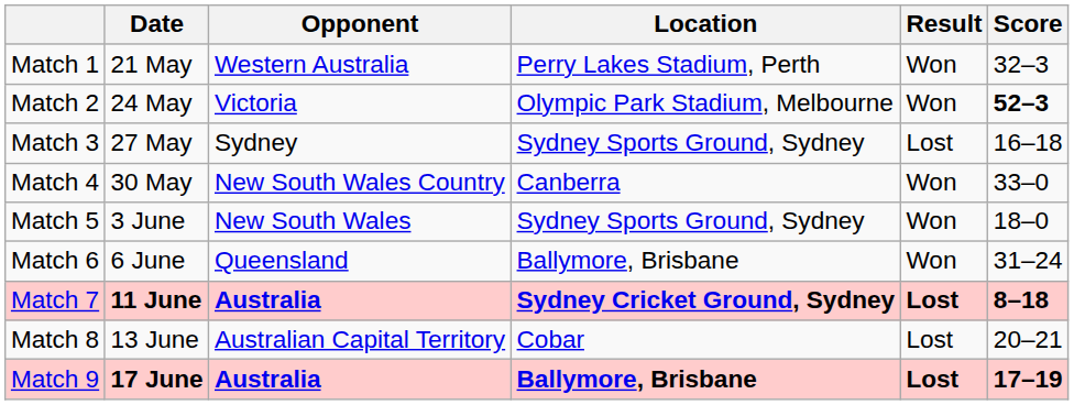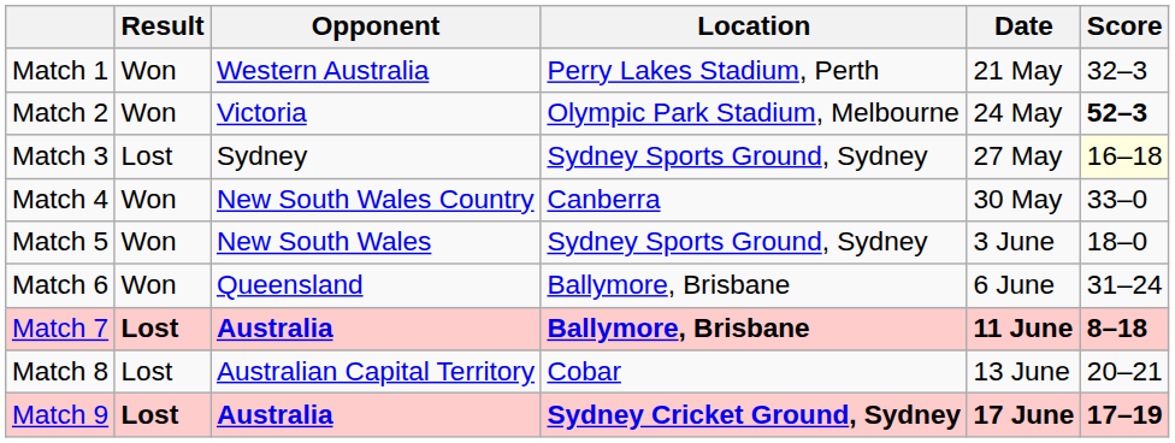columns swapped: Date <-> Result
Match 3 | Score: no background -> lightyellow background
Match 7 | Location: Sydney Cricket Ground, Sydney -> Ballymore, Brisbane
Match 9 | Location: Ballymore, Brisbane -> Sydney Cricket Ground, Sydney
